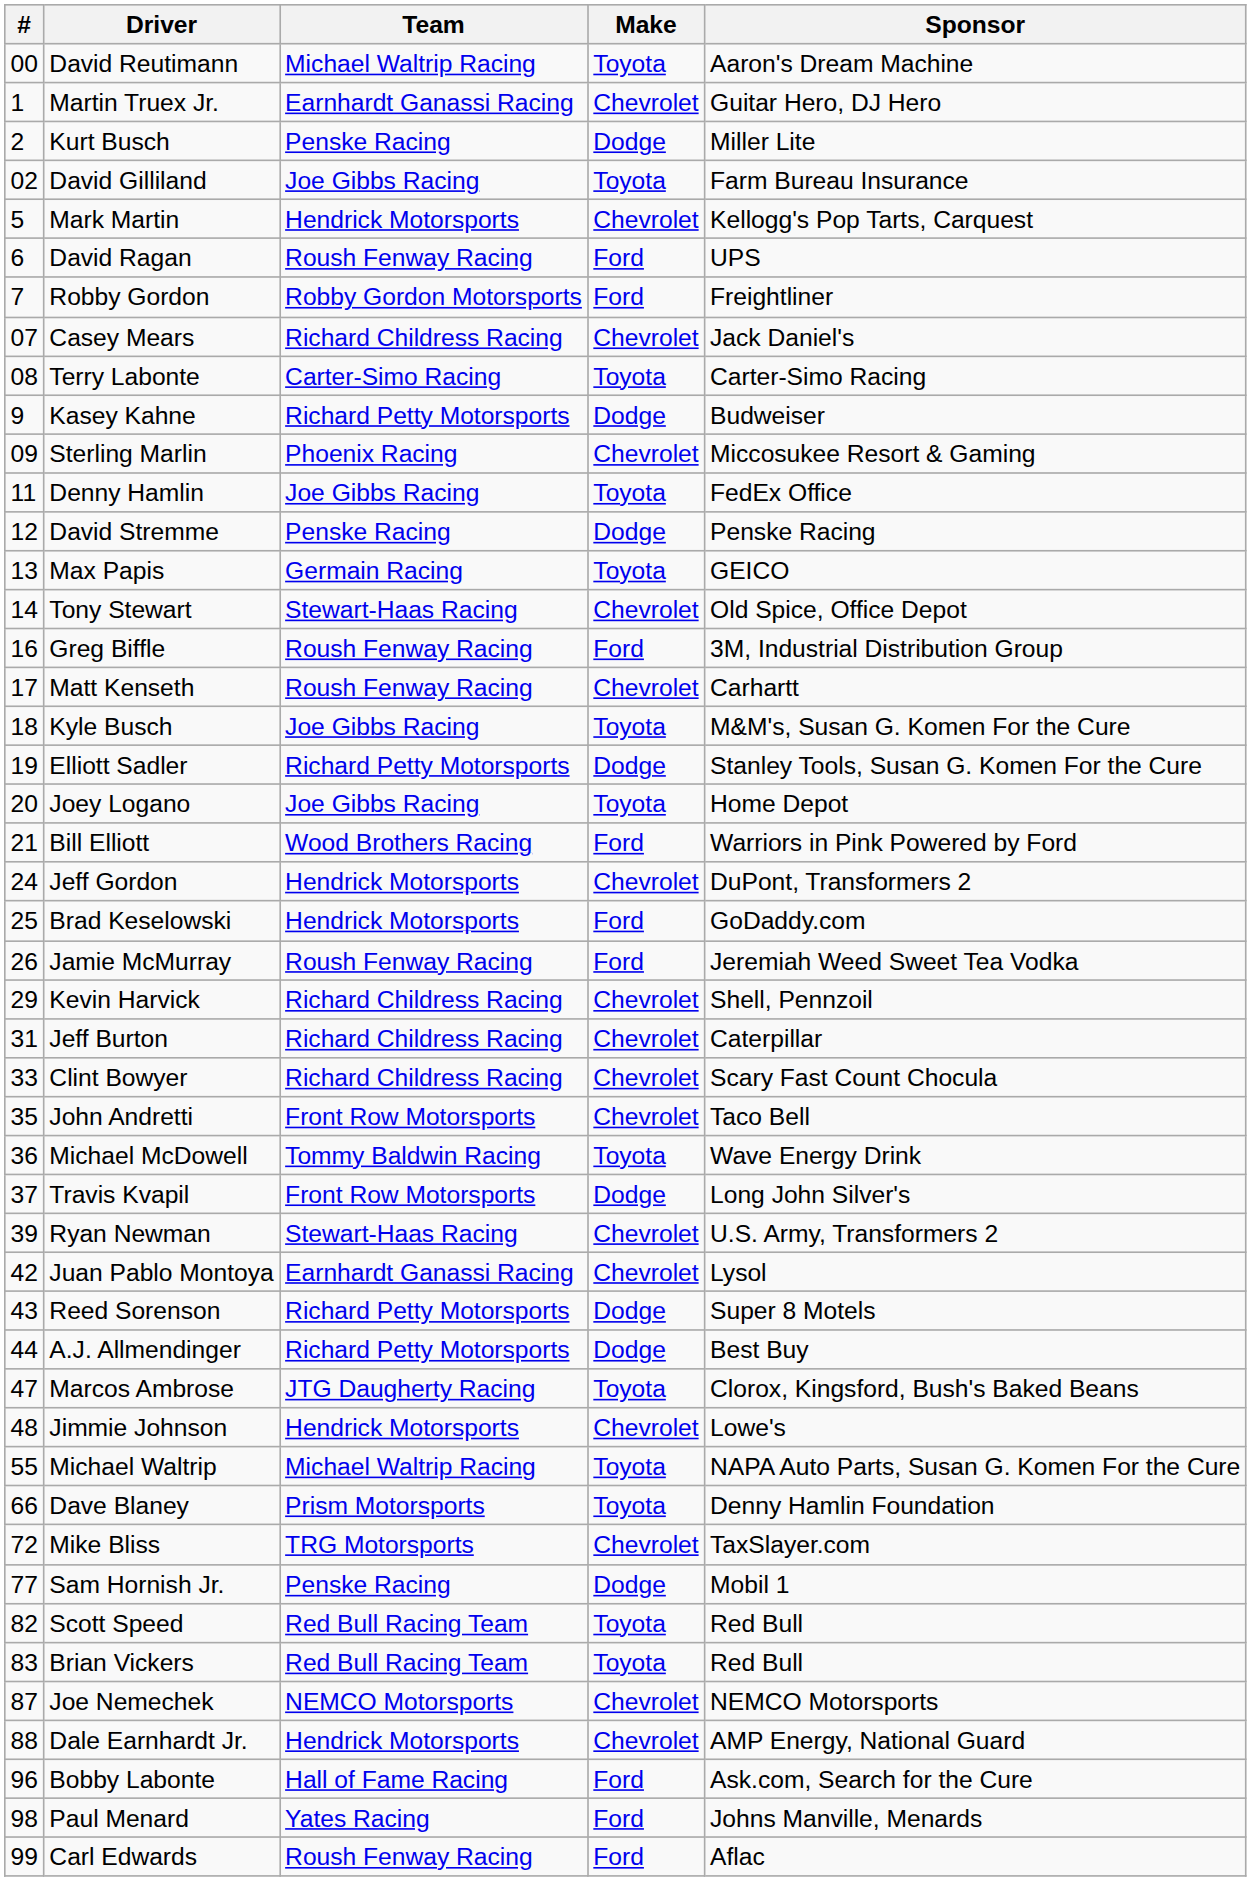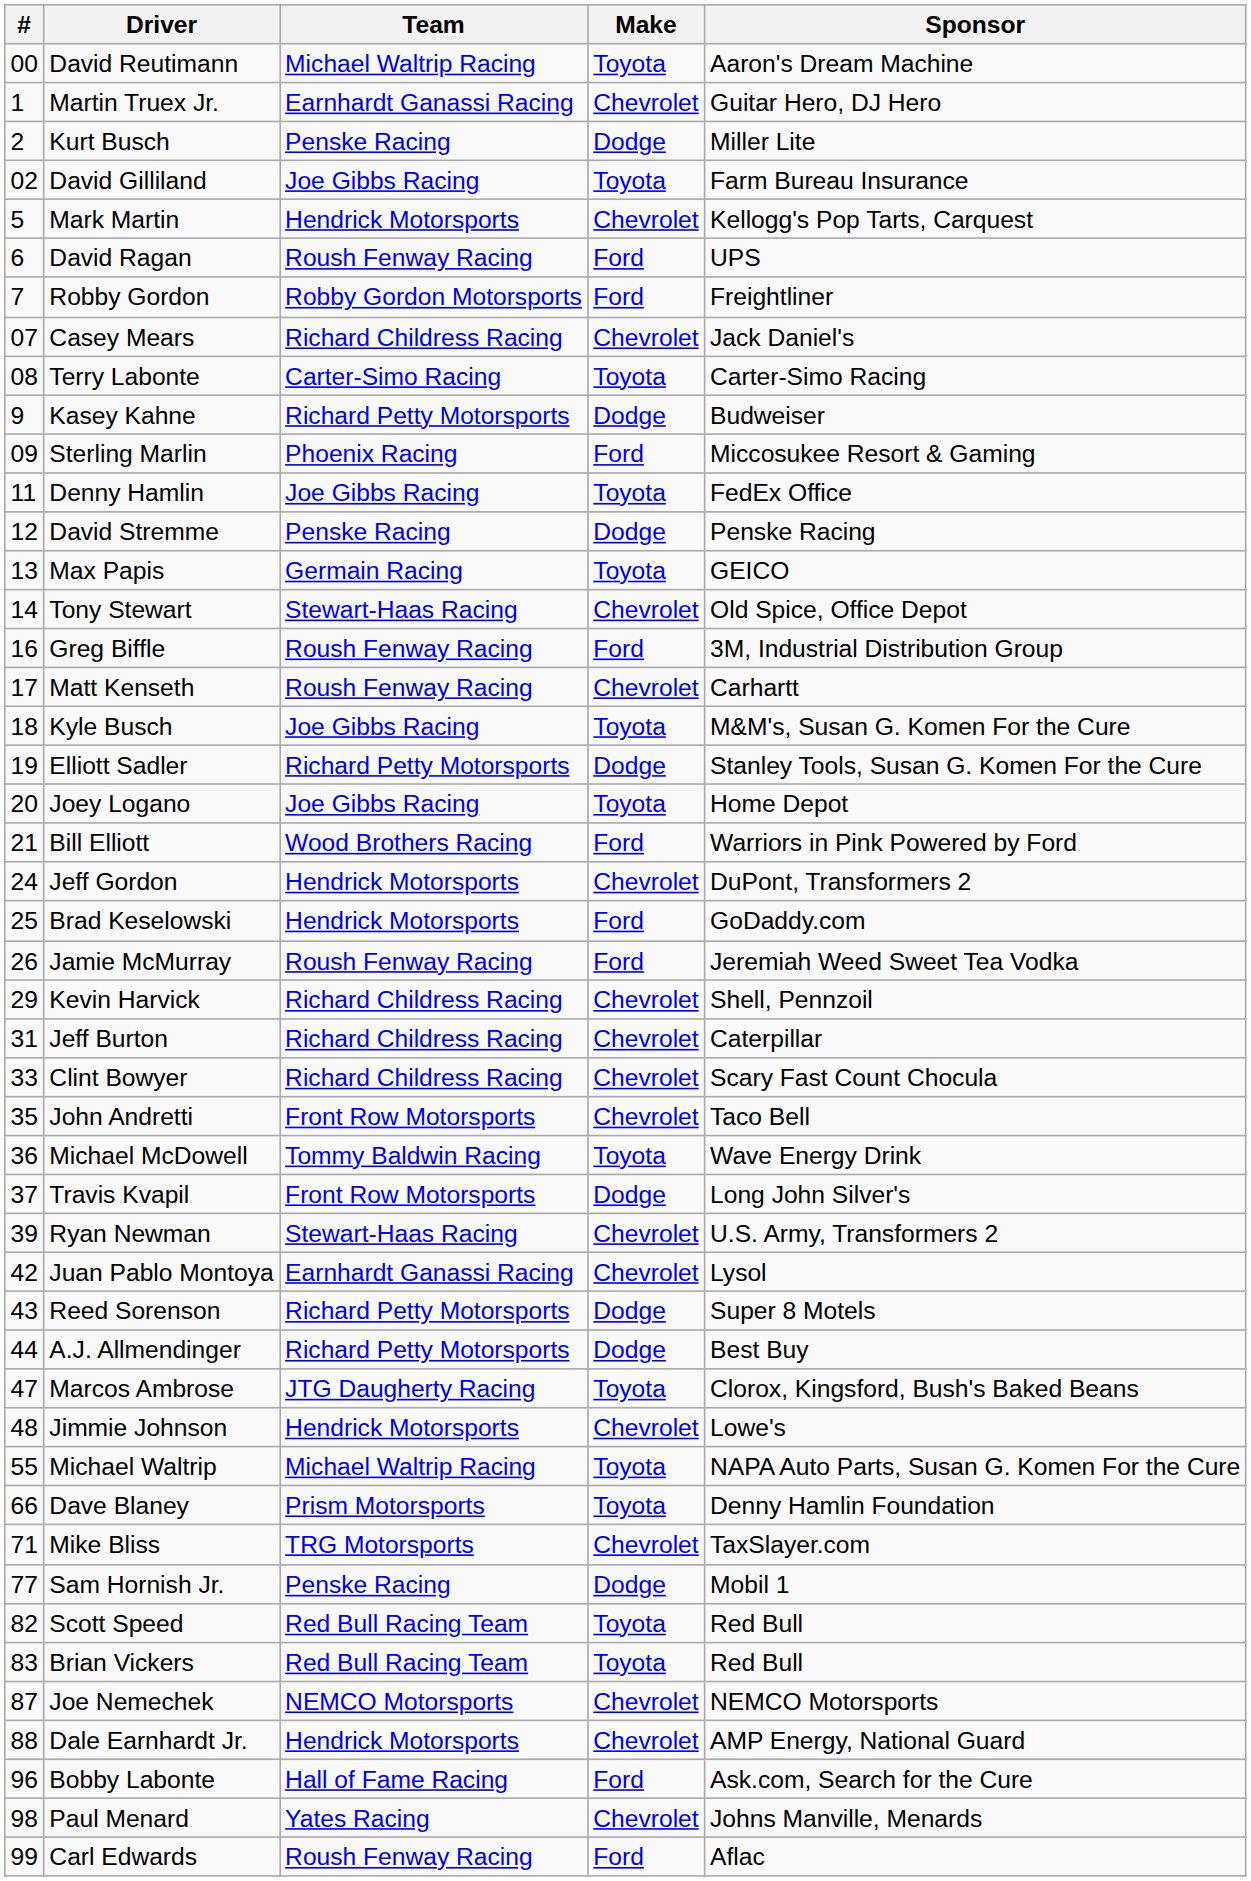Sterling Marlin | Make: Chevrolet -> Ford
Mike Bliss | #: 72 -> 71
Paul Menard | Make: Ford -> Chevrolet
